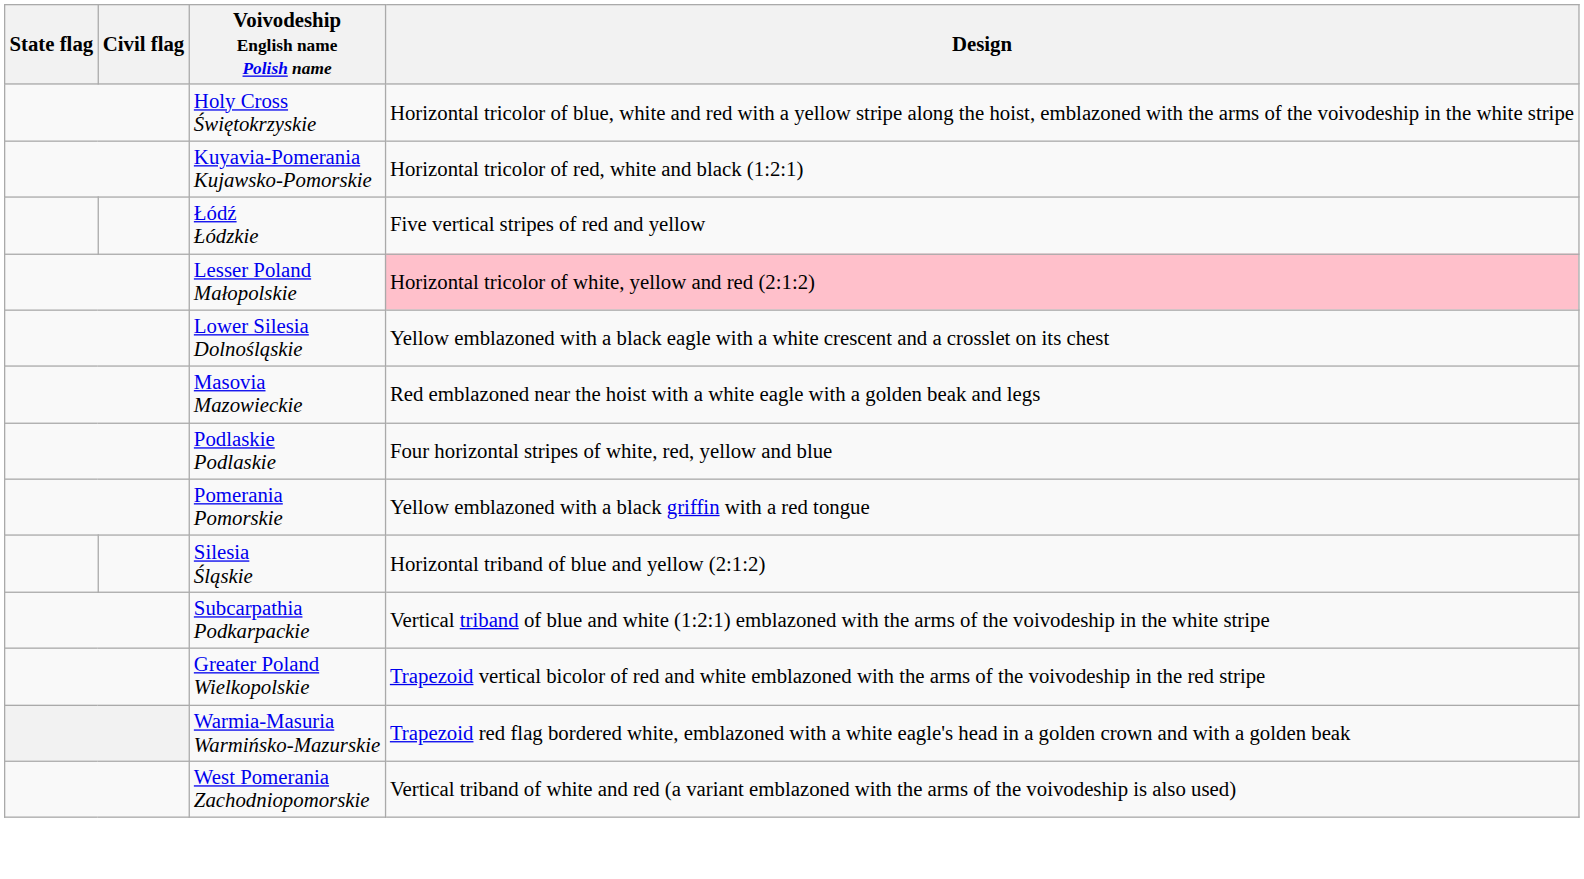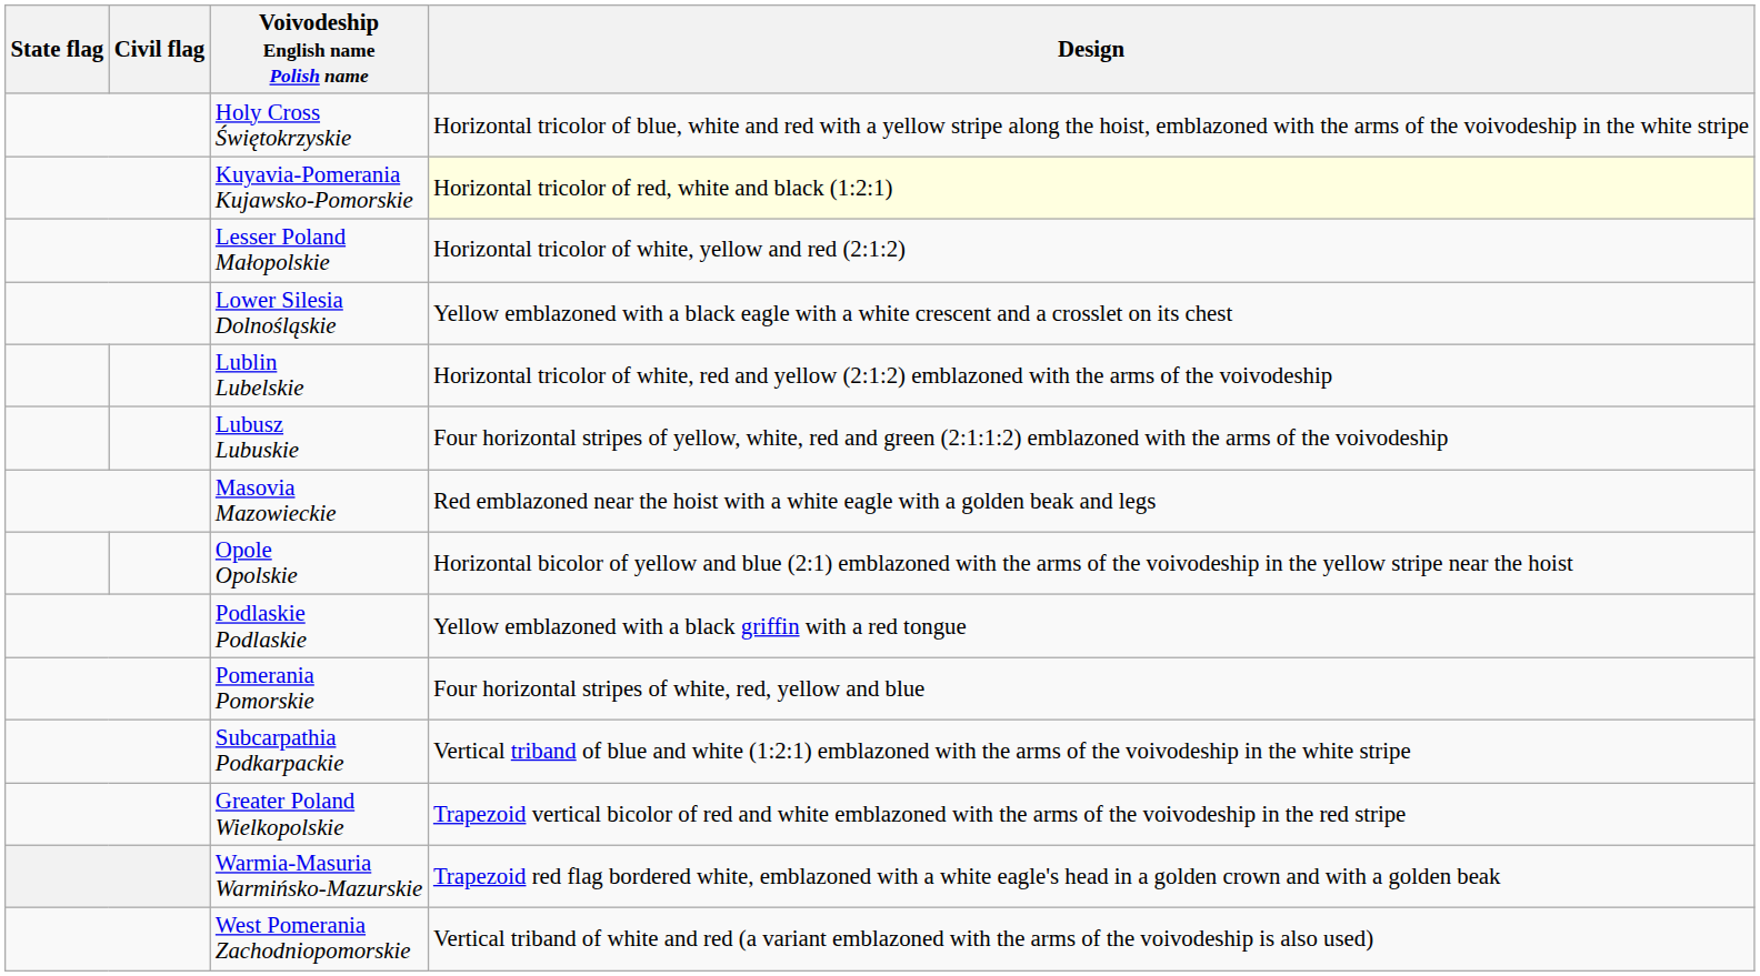Kuyavia-Pomerania Kujawsko-Pomorskie | Design: no background -> lightyellow background
- row: Łódź Łódzkie | Five vertical stripes of red and yellow
Lesser Poland Małopolskie | Design: pink background -> no background
+ row: Lublin Lubelskie | Horizontal tricolor of white, red and yellow (2:1:2) emblazoned with the arms of the voivodeship
+ row: Lubusz Lubuskie | Four horizontal stripes of yellow, white, red and green (2:1:1:2) emblazoned with the arms of the voivodeship
+ row: Opole Opolskie | Horizontal bicolor of yellow and blue (2:1) emblazoned with the arms of the voivodeship in the yellow stripe near the hoist
Podlaskie Podlaskie | Design: Four horizontal stripes of white, red, yellow and blue -> Yellow emblazoned with a black griffin with a red tongue
Pomerania Pomorskie | Design: Yellow emblazoned with a black griffin with a red tongue -> Four horizontal stripes of white, red, yellow and blue
- row: Silesia Śląskie | Horizontal triband of blue and yellow (2:1:2)
